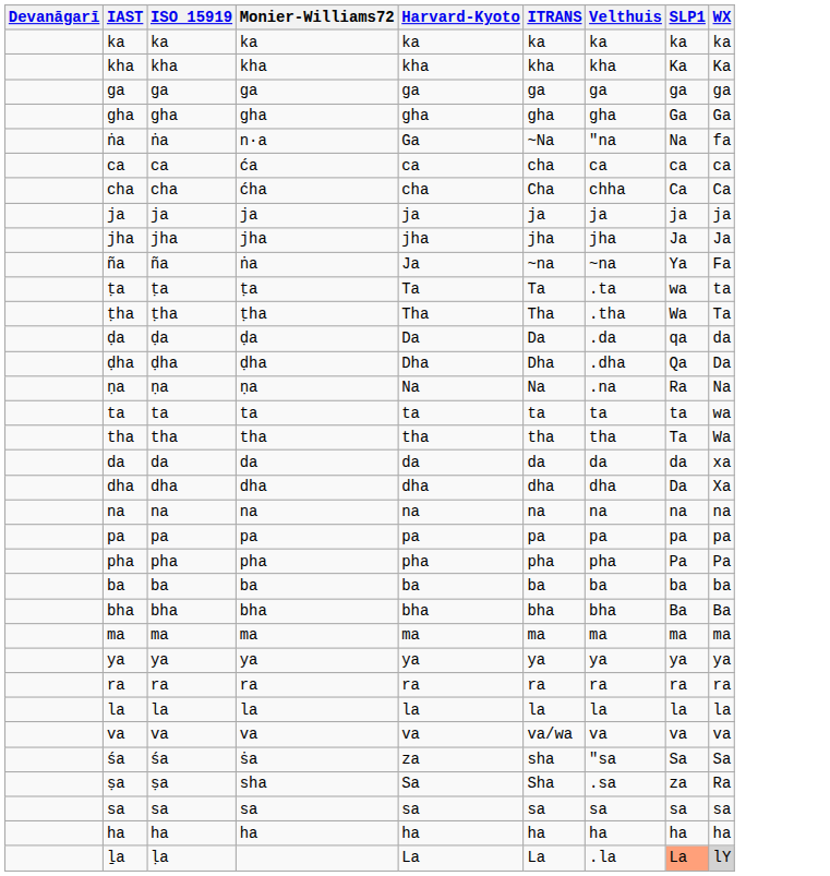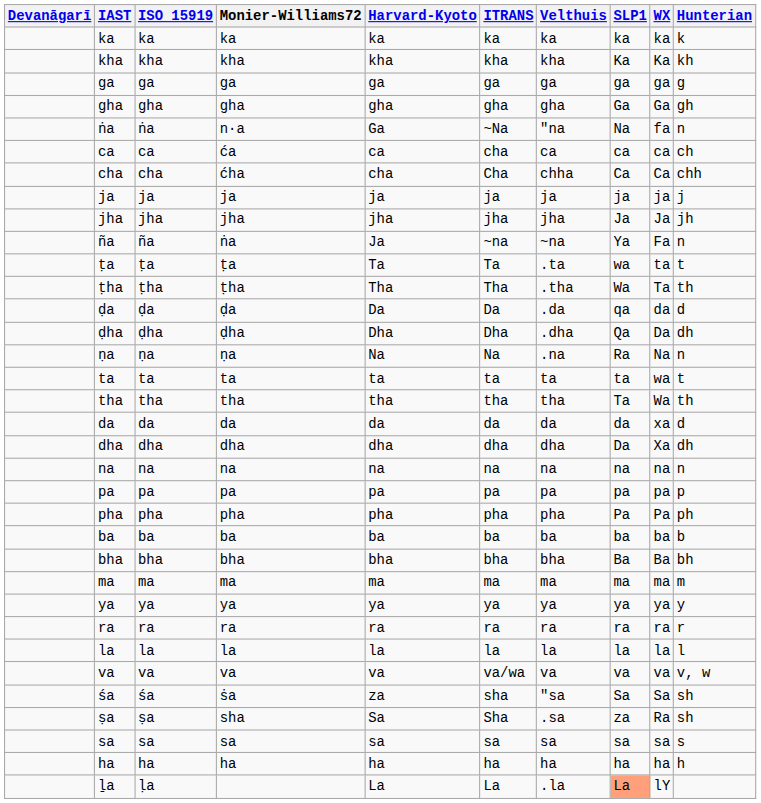+ column: Hunterian | k | kh | g | gh | n | ch | chh | j | jh | n | t | th | d | dh | n | t | th | d | dh | n | p | ph | b | bh | m | y | r | l | v, w | sh | sh | s | h
ḻa | WX: lightgrey background -> no background
